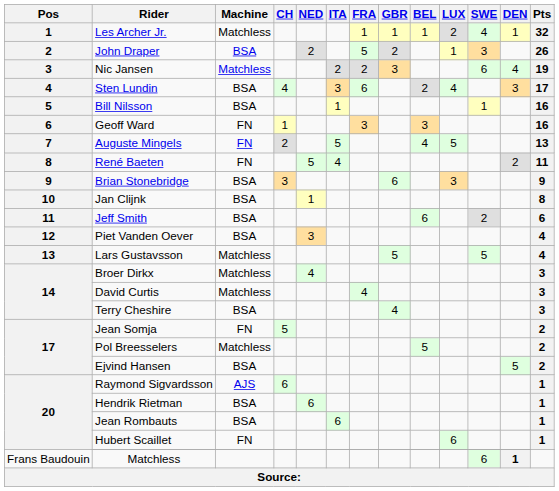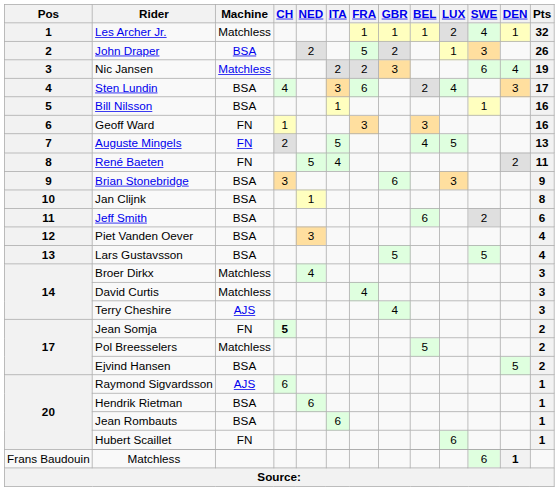Lars Gustavsson | Machine: Matchless -> BSA
Terry Cheshire | Machine: BSA -> AJS
Jean Somja | CH: normal -> bold
